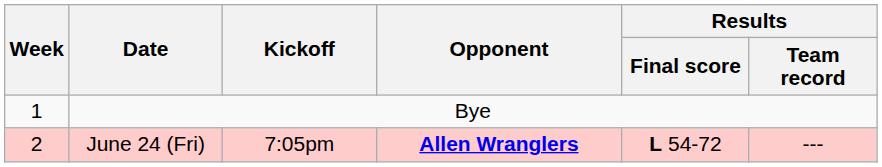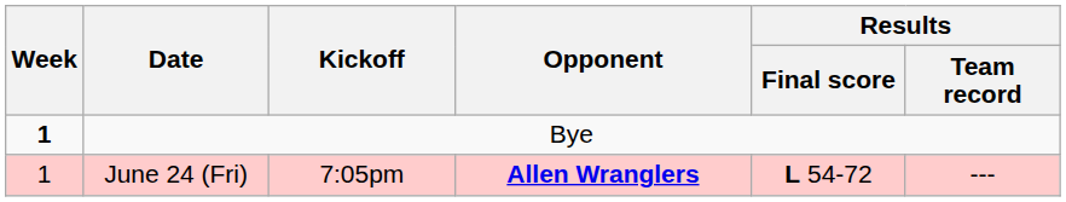Bye | Week: normal -> bold
June 24 (Fri) | Week: 2 -> 1
